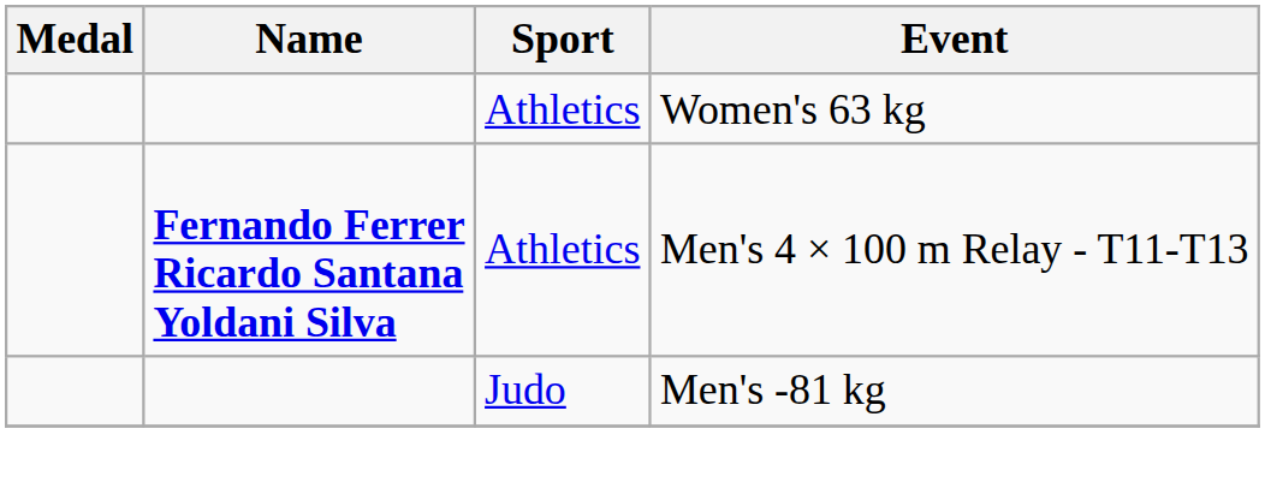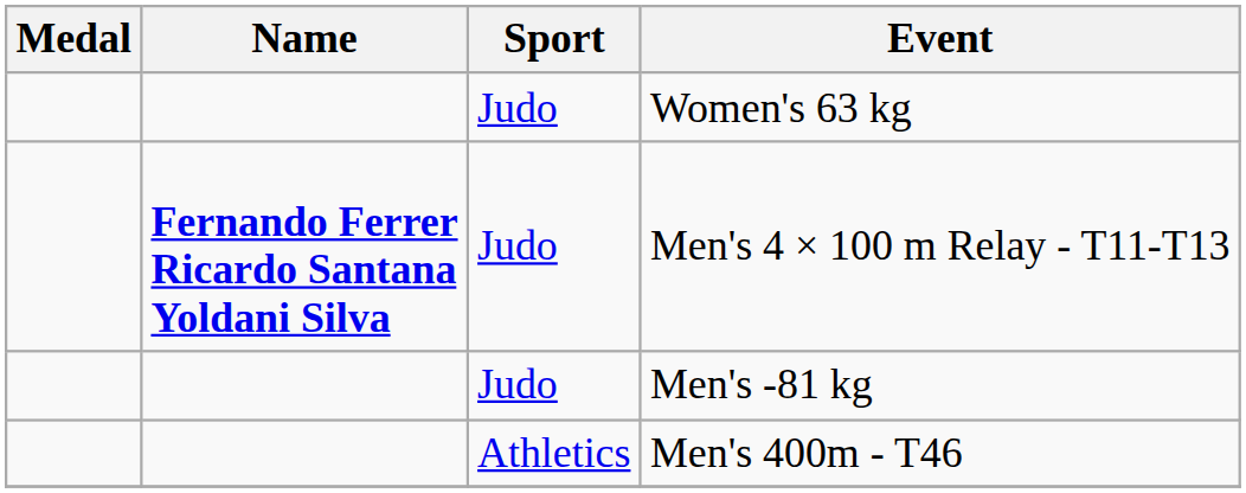Women's 63 kg | Sport: Athletics -> Judo
Men's 4 × 100 m Relay - T11-T13 | Sport: Athletics -> Judo
+ row: Athletics | Men's 400m - T46
